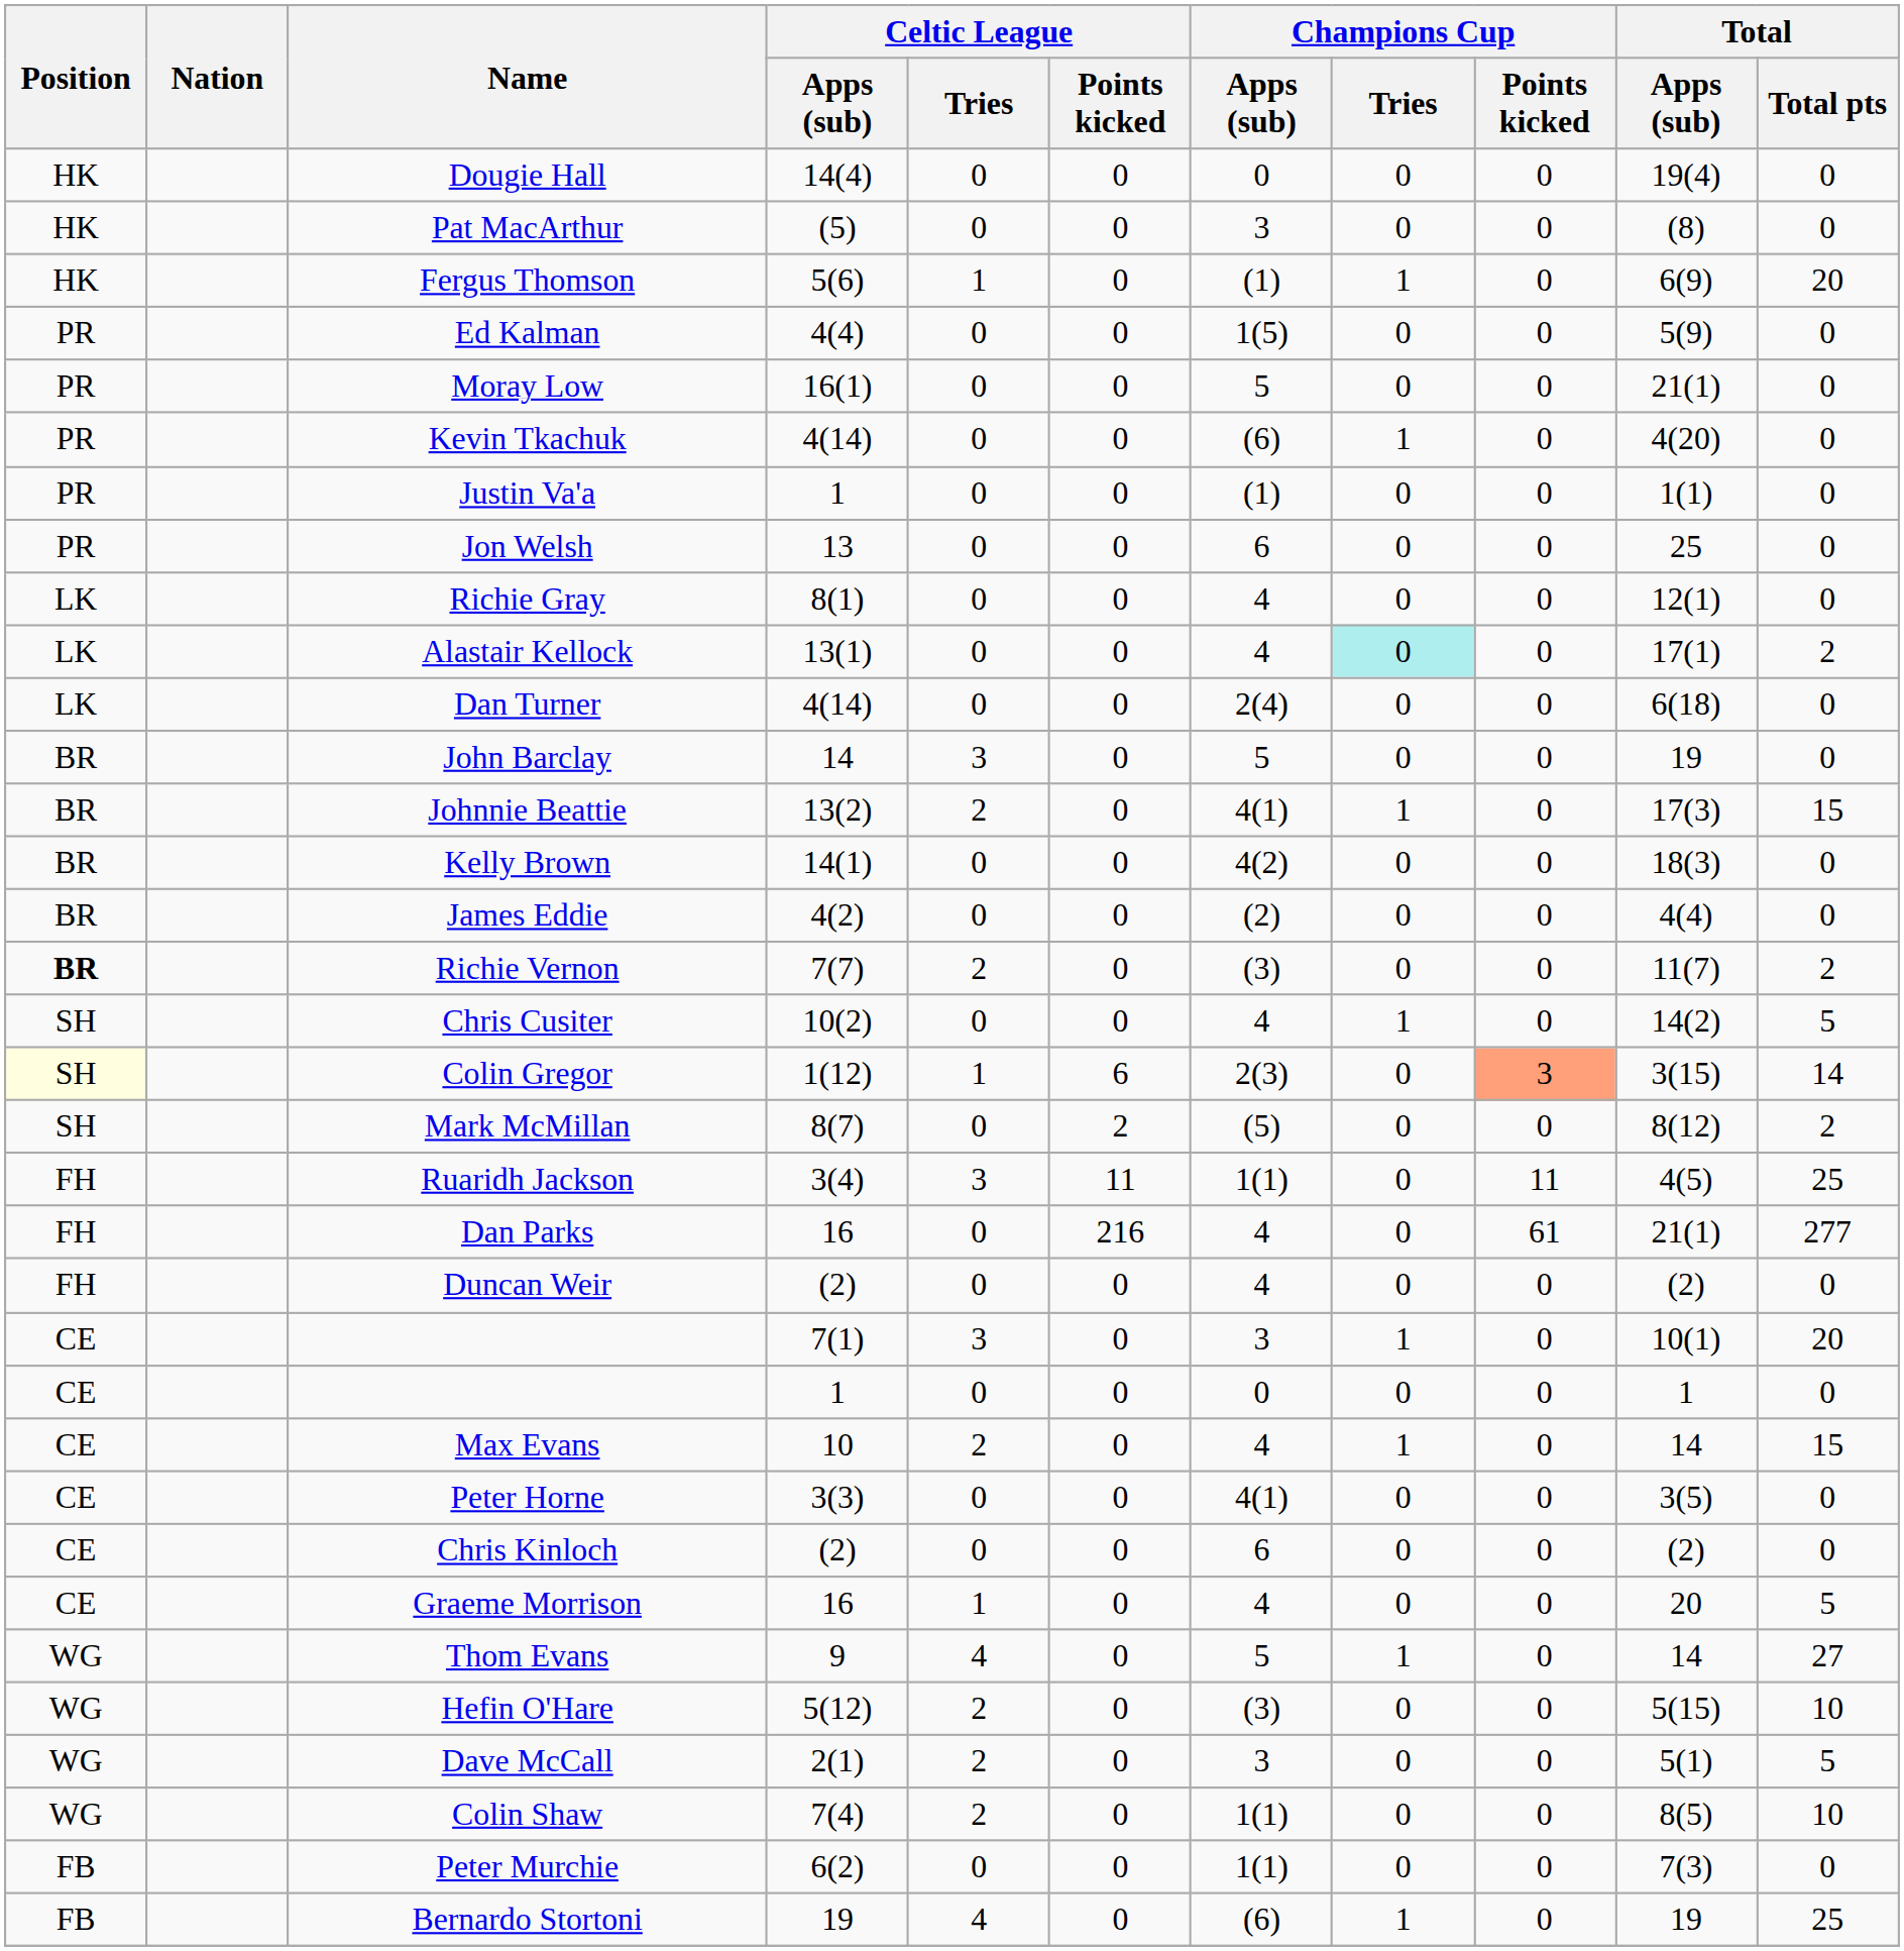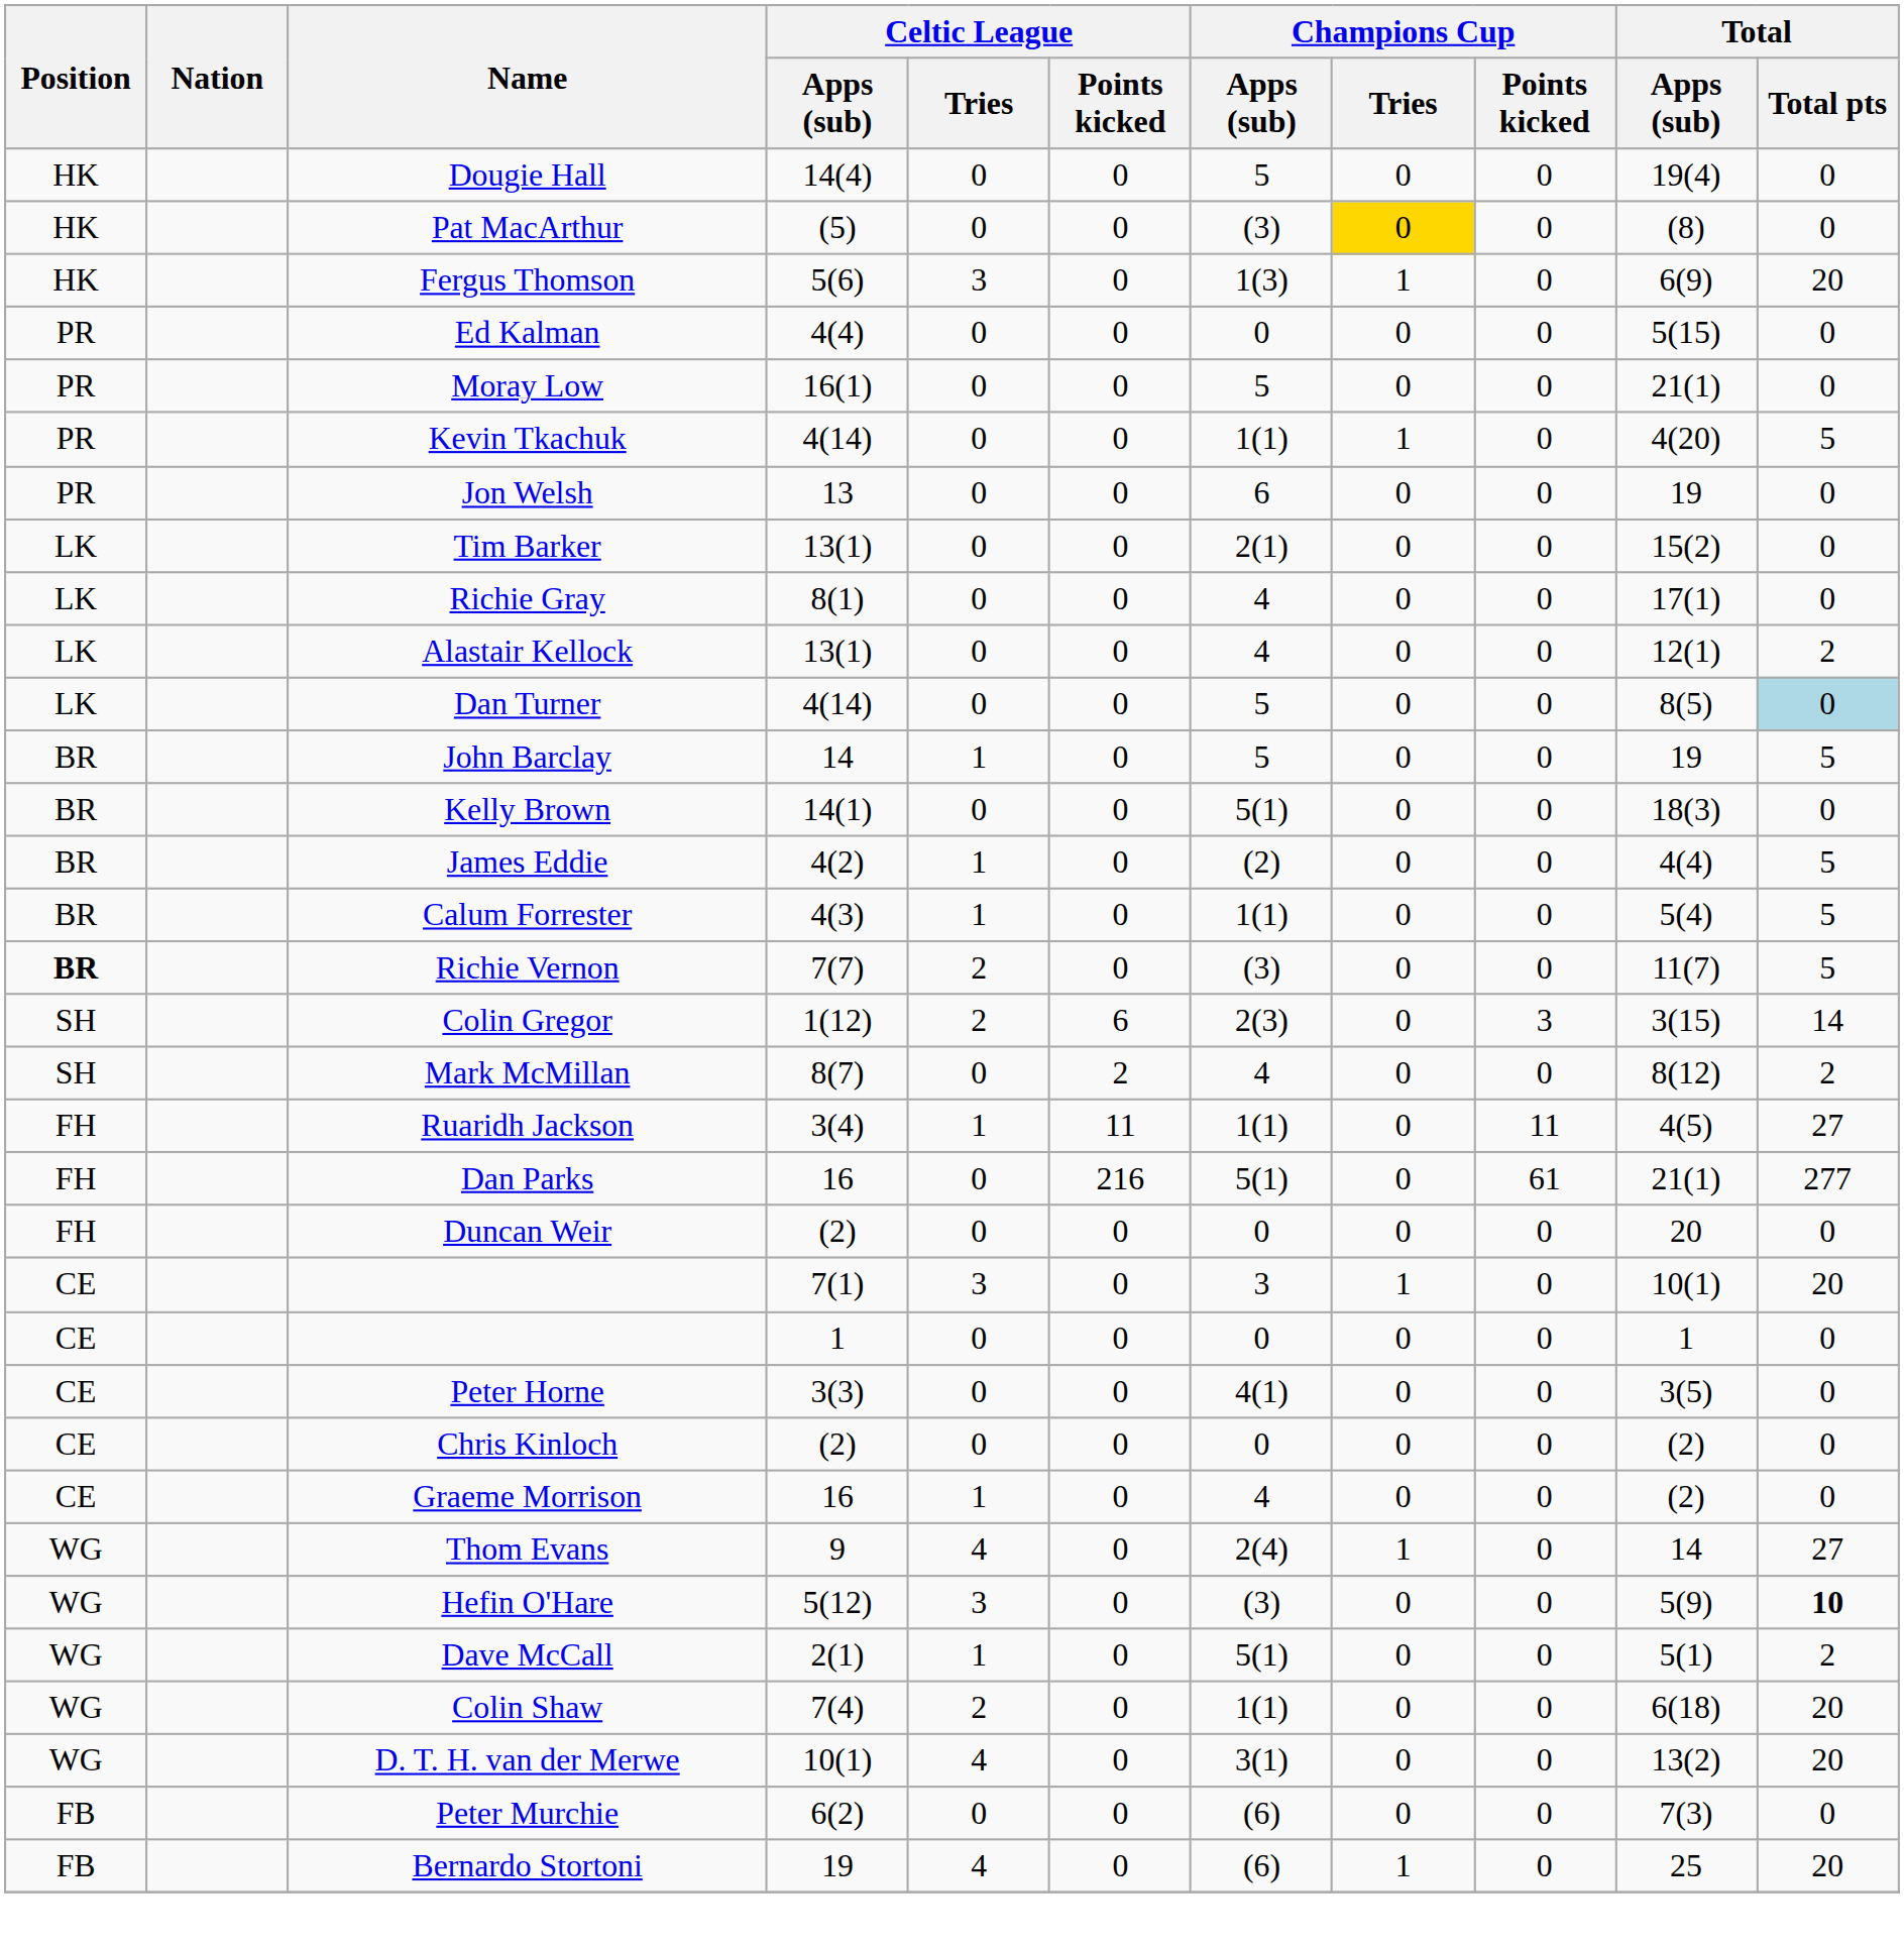Dougie Hall | Champions Cup / Apps (sub): 0 -> 5
Pat MacArthur | Champions Cup / Apps (sub): 3 -> (3)
Pat MacArthur | Champions Cup / Tries: no background -> gold background
Fergus Thomson | Celtic League / Tries: 1 -> 3
Fergus Thomson | Champions Cup / Apps (sub): (1) -> 1(3)
Ed Kalman | Champions Cup / Apps (sub): 1(5) -> 0
Ed Kalman | Total / Apps (sub): 5(9) -> 5(15)
Kevin Tkachuk | Champions Cup / Apps (sub): (6) -> 1(1)
Kevin Tkachuk | Total / Total pts: 0 -> 5
- row: PR | Justin Va'a | 1 | 0 | 0 | (1) | 0 | 0 | 1(1) | 0
Jon Welsh | Total / Apps (sub): 25 -> 19
+ row: LK | Tim Barker | 13(1) | 0 | 0 | 2(1) | 0 | 0 | 15(2) | 0
Richie Gray | Total / Apps (sub): 12(1) -> 17(1)
Alastair Kellock | Champions Cup / Tries: paleturquoise background -> no background
Alastair Kellock | Total / Apps (sub): 17(1) -> 12(1)
Dan Turner | Champions Cup / Apps (sub): 2(4) -> 5
Dan Turner | Total / Apps (sub): 6(18) -> 8(5)
Dan Turner | Total / Total pts: no background -> lightblue background
John Barclay | Celtic League / Tries: 3 -> 1
John Barclay | Total / Total pts: 0 -> 5
- row: BR | Johnnie Beattie | 13(2) | 2 | 0 | 4(1) | 1 | 0 | 17(3) | 15
Kelly Brown | Champions Cup / Apps (sub): 4(2) -> 5(1)
James Eddie | Celtic League / Tries: 0 -> 1
James Eddie | Total / Total pts: 0 -> 5
+ row: BR | Calum Forrester | 4(3) | 1 | 0 | 1(1) | 0 | 0 | 5(4) | 5
Richie Vernon | Total / Total pts: 2 -> 5
- row: SH | Chris Cusiter | 10(2) | 0 | 0 | 4 | 1 | 0 | 14(2) | 5
Colin Gregor | Position: lightyellow background -> no background
Colin Gregor | Celtic League / Tries: 1 -> 2
Colin Gregor | Champions Cup / Points kicked: lightsalmon background -> no background
Mark McMillan | Champions Cup / Apps (sub): (5) -> 4
Ruaridh Jackson | Celtic League / Tries: 3 -> 1
Ruaridh Jackson | Total / Total pts: 25 -> 27
Dan Parks | Champions Cup / Apps (sub): 4 -> 5(1)
Duncan Weir | Champions Cup / Apps (sub): 4 -> 0
Duncan Weir | Total / Apps (sub): (2) -> 20
- row: CE | Max Evans | 10 | 2 | 0 | 4 | 1 | 0 | 14 | 15
Chris Kinloch | Champions Cup / Apps (sub): 6 -> 0
Graeme Morrison | Total / Apps (sub): 20 -> (2)
Graeme Morrison | Total / Total pts: 5 -> 0
Thom Evans | Champions Cup / Apps (sub): 5 -> 2(4)
Hefin O'Hare | Celtic League / Tries: 2 -> 3
Hefin O'Hare | Total / Apps (sub): 5(15) -> 5(9)
Hefin O'Hare | Total / Total pts: normal -> bold
Dave McCall | Celtic League / Tries: 2 -> 1
Dave McCall | Champions Cup / Apps (sub): 3 -> 5(1)
Dave McCall | Total / Total pts: 5 -> 2
Colin Shaw | Total / Apps (sub): 8(5) -> 6(18)
Colin Shaw | Total / Total pts: 10 -> 20
+ row: WG | D. T. H. van der Merwe | 10(1) | 4 | 0 | 3(1) | 0 | 0 | 13(2) | 20
Peter Murchie | Champions Cup / Apps (sub): 1(1) -> (6)
Bernardo Stortoni | Total / Apps (sub): 19 -> 25
Bernardo Stortoni | Total / Total pts: 25 -> 20
